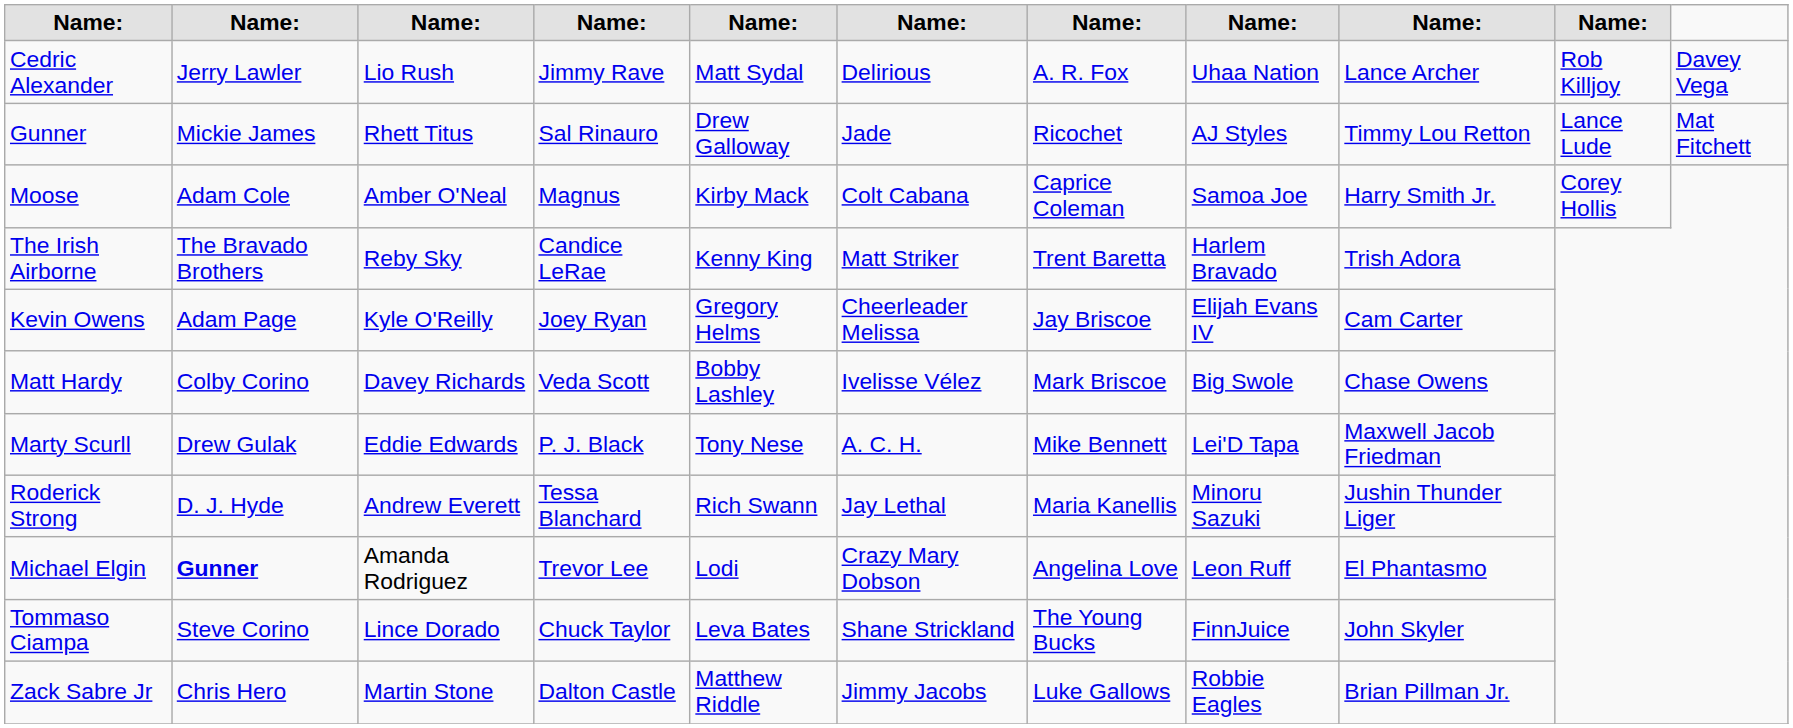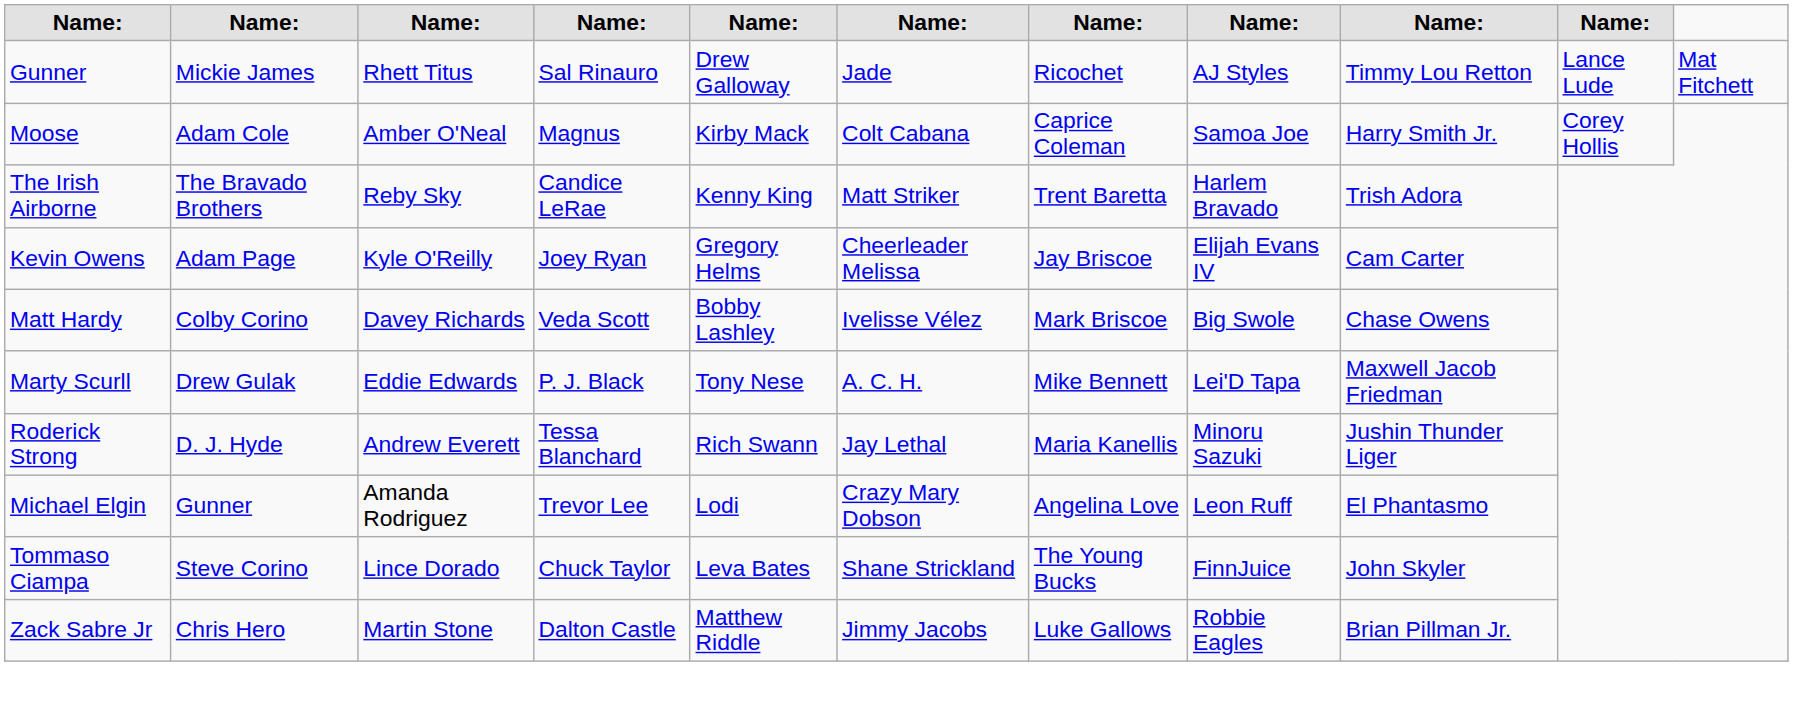- row: Cedric Alexander | Jerry Lawler | Lio Rush | Jimmy Rave | Matt Sydal | Delirious | A. R. Fox | Uhaa Nation | Lance Archer | Rob Killjoy | Davey Vega
Michael Elgin | column 2: bold -> normal
